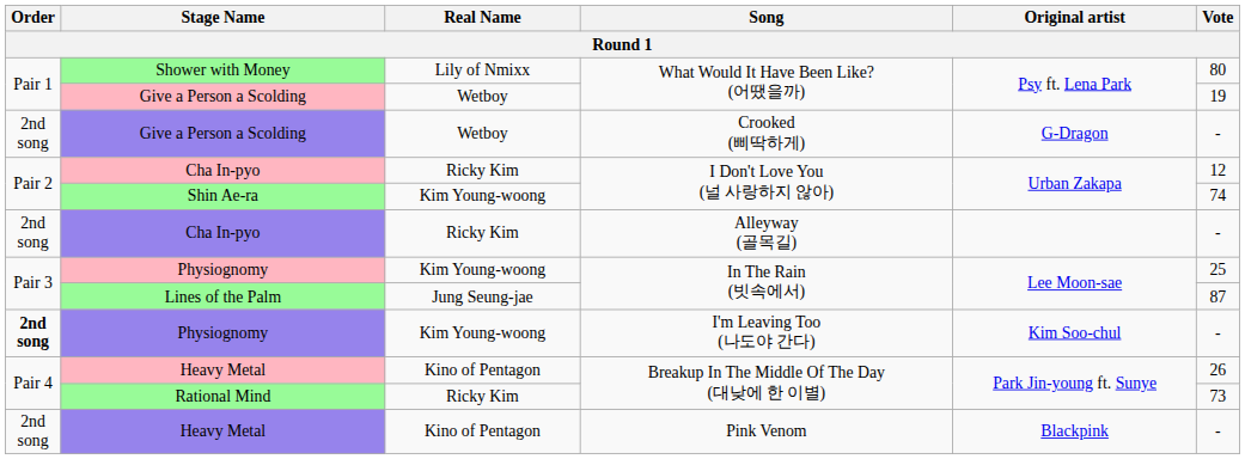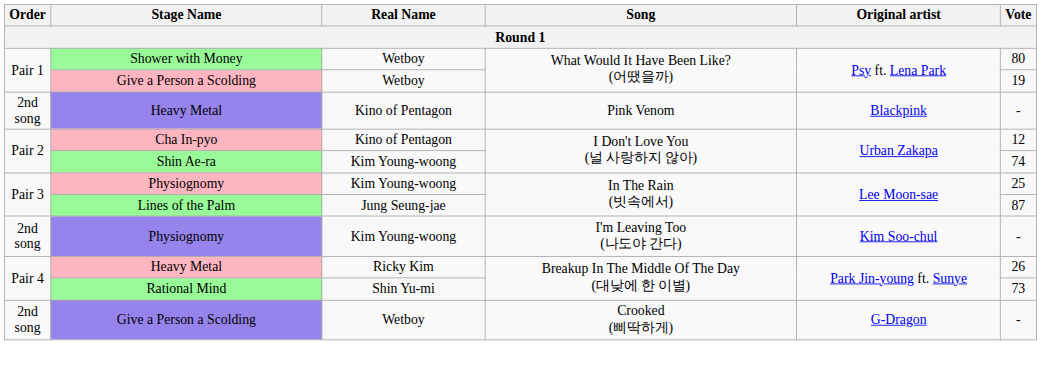Shower with Money | Real Name: Lily of Nmixx -> Wetboy
rows swapped: Give a Person a Scolding / Crooked (삐딱하게) <-> Heavy Metal / Pink Venom
Cha In-pyo / I Don't Love You (널 사랑하지 않아) | Real Name: Ricky Kim -> Kino of Pentagon
- row: 2nd song | Cha In-pyo | Ricky Kim | Alleyway (골목길) | -
Physiognomy / I'm Leaving Too (나도야 간다) | Order: bold -> normal
Heavy Metal / Breakup In The Middle Of The Day (대낮에 한 이별) | Real Name: Kino of Pentagon -> Ricky Kim
Rational Mind | Real Name: Ricky Kim -> Shin Yu-mi
